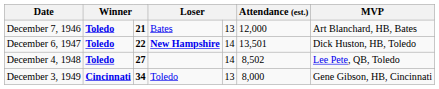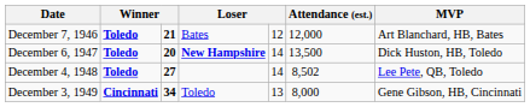December 7, 1946 | column 5: 13 -> 12
December 6, 1947 | column 3: 22 -> 20
December 6, 1947 | Attendance (est.): 13,501 -> 13,500
